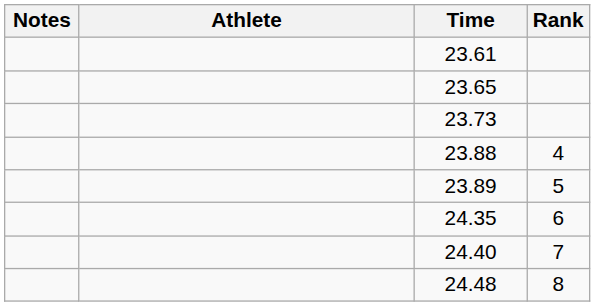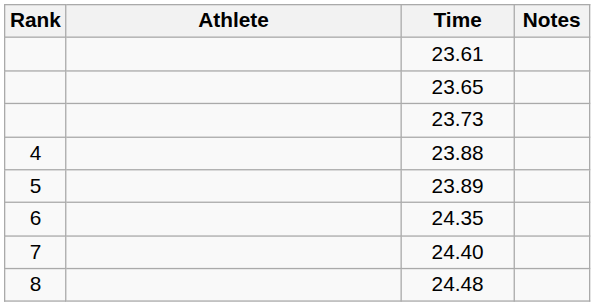columns swapped: Rank <-> Notes
